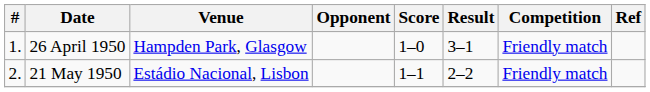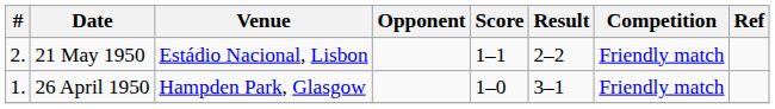rows swapped: 26 April 1950 <-> 21 May 1950
